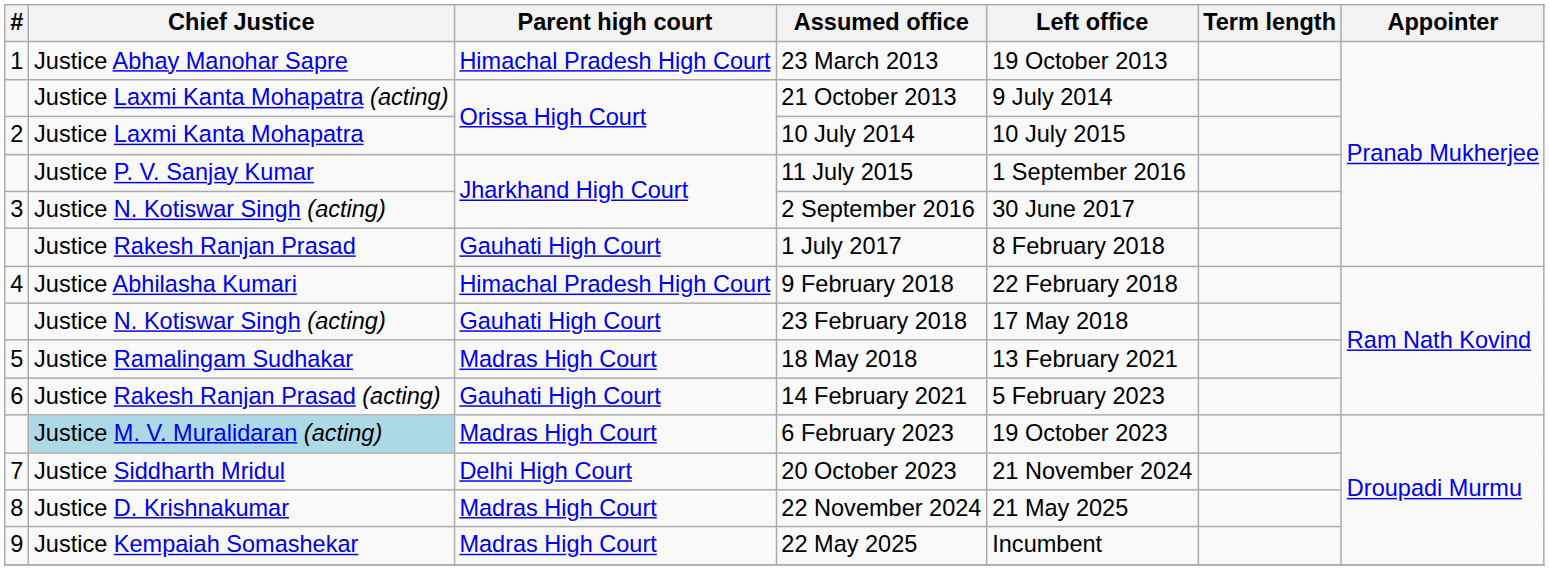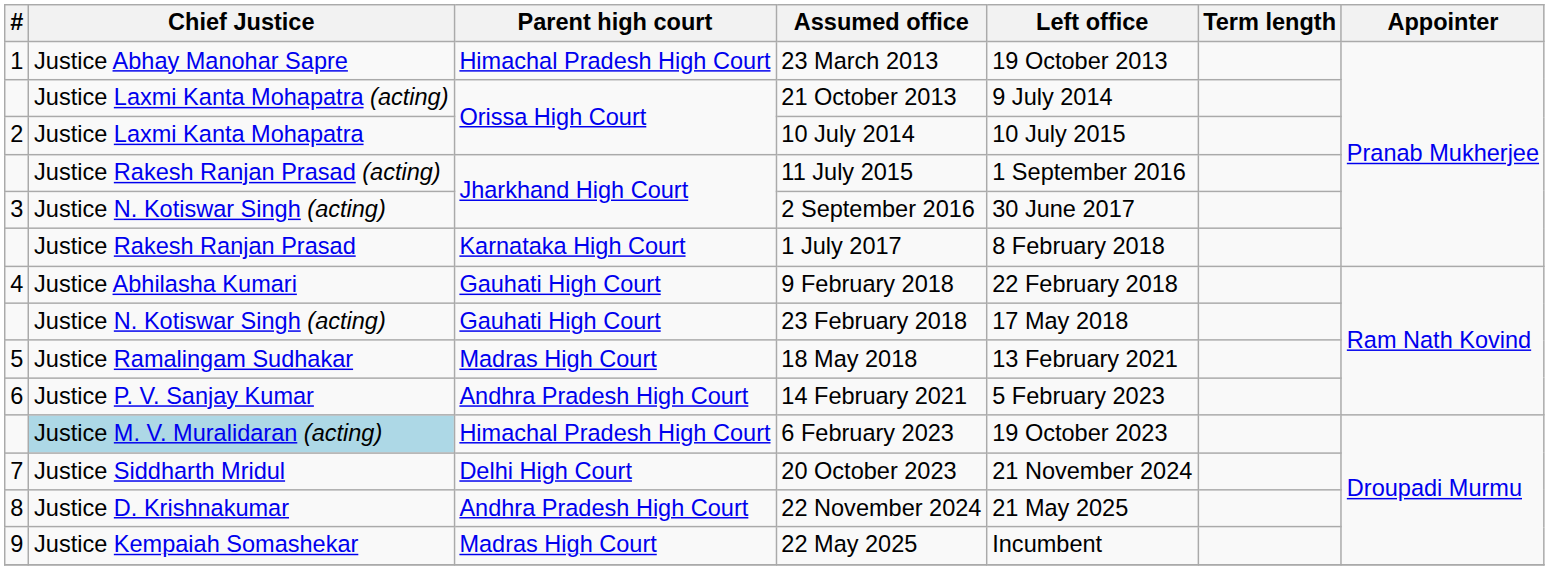11 July 2015 | Chief Justice: Justice P. V. Sanjay Kumar -> Justice Rakesh Ranjan Prasad (acting)
1 July 2017 | Parent high court: Gauhati High Court -> Karnataka High Court
9 February 2018 | Parent high court: Himachal Pradesh High Court -> Gauhati High Court
14 February 2021 | Chief Justice: Justice Rakesh Ranjan Prasad (acting) -> Justice P. V. Sanjay Kumar
14 February 2021 | Parent high court: Gauhati High Court -> Andhra Pradesh High Court
6 February 2023 | Parent high court: Madras High Court -> Himachal Pradesh High Court
22 November 2024 | Parent high court: Madras High Court -> Andhra Pradesh High Court
